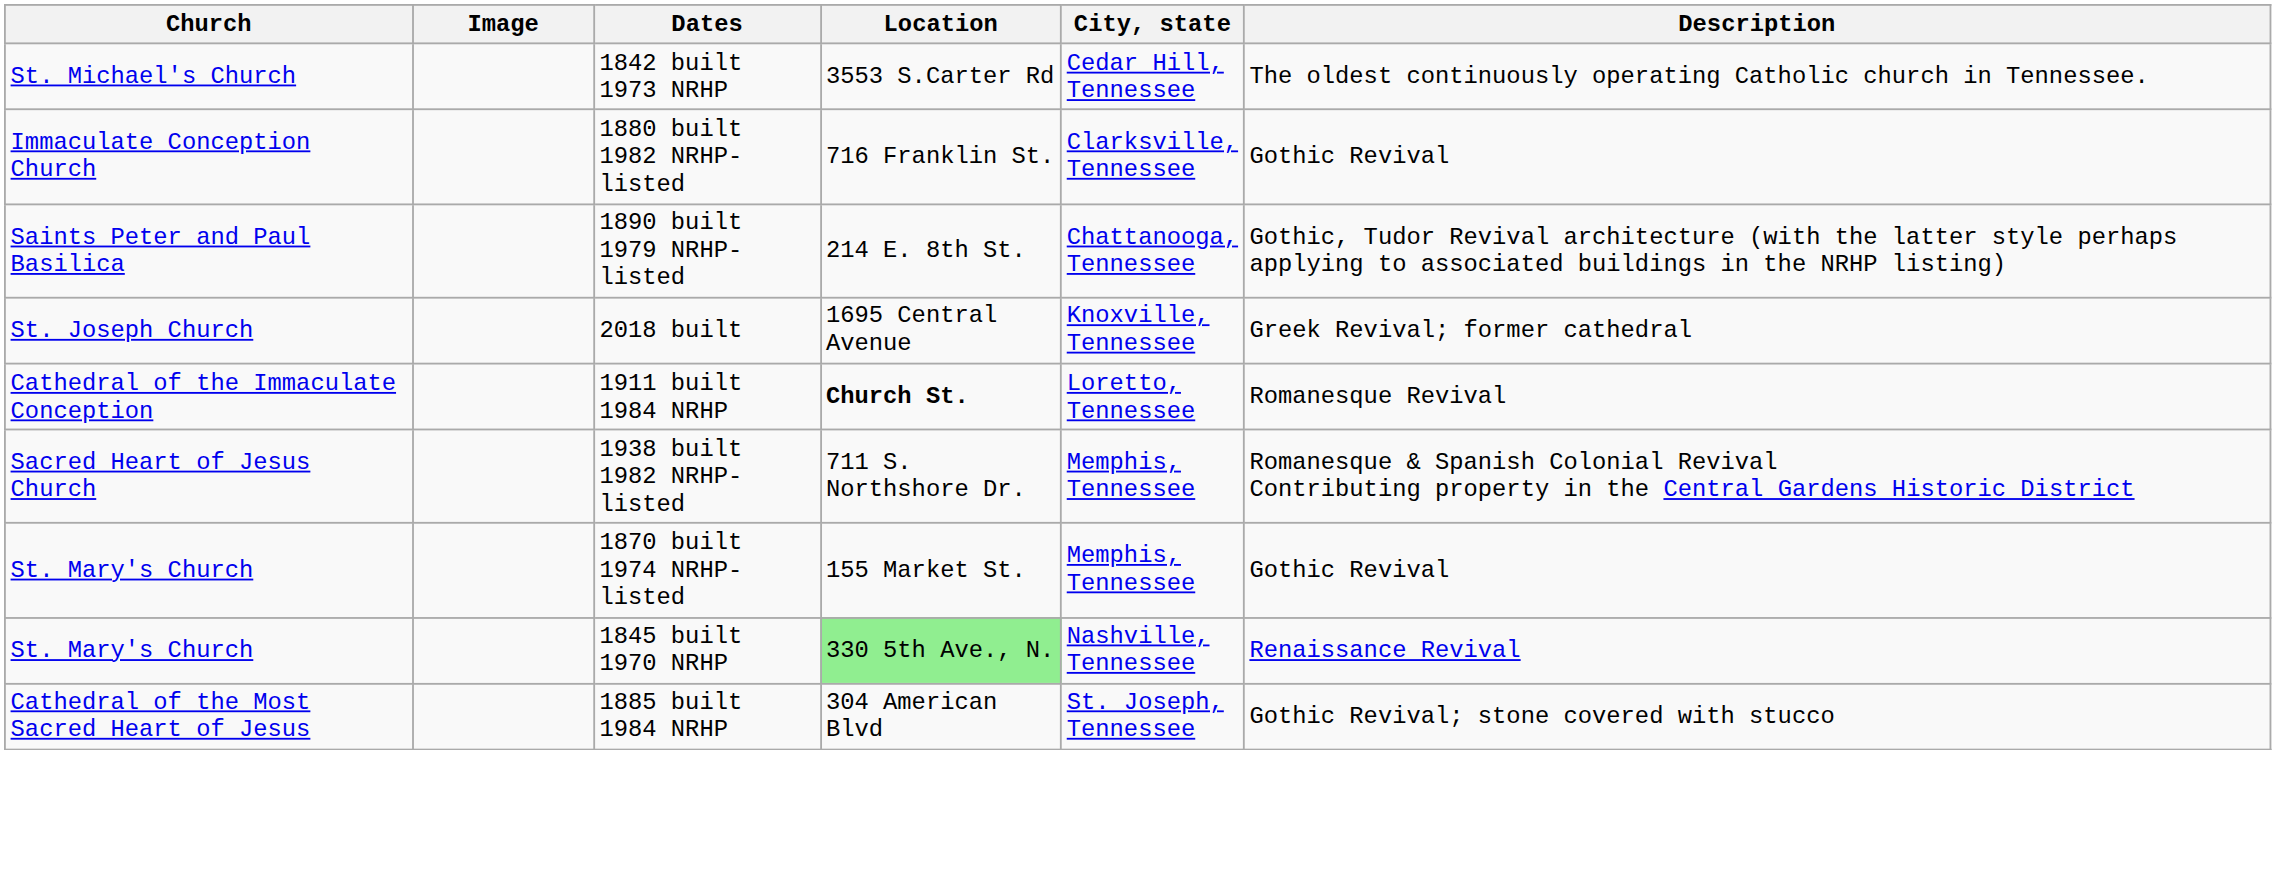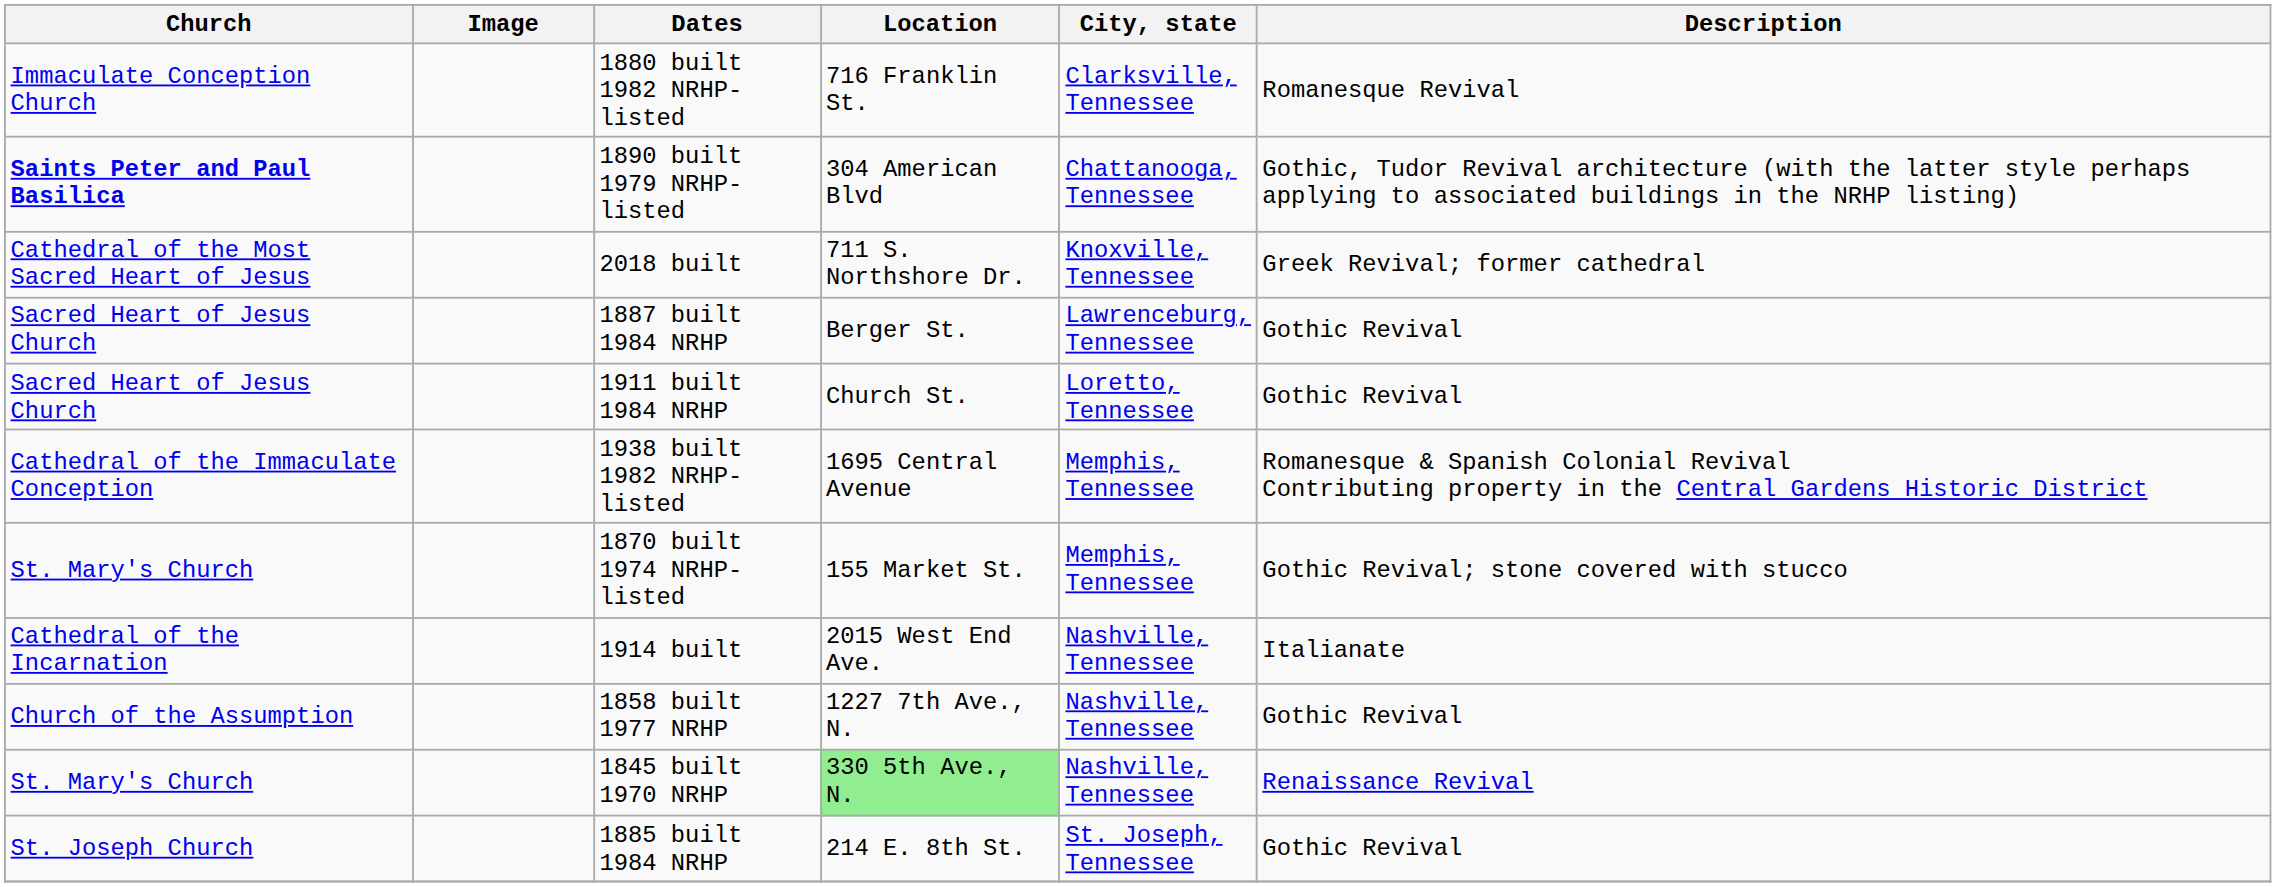- row: St. Michael's Church | 1842 built 1973 NRHP | 3553 S.Carter Rd | Cedar Hill, Tennessee | The oldest continuously operating Catholic church in Tennessee.
1880 built 1982 NRHP-listed | Description: Gothic Revival -> Romanesque Revival
1890 built 1979 NRHP-listed | Church: normal -> bold
1890 built 1979 NRHP-listed | Location: 214 E. 8th St. -> 304 American Blvd
2018 built | Church: St. Joseph Church -> Cathedral of the Most Sacred Heart of Jesus
2018 built | Location: 1695 Central Avenue -> 711 S. Northshore Dr.
+ row: Sacred Heart of Jesus Church | 1887 built 1984 NRHP | Berger St. | Lawrenceburg, Tennessee | Gothic Revival
1911 built 1984 NRHP | Church: Cathedral of the Immaculate Conception -> Sacred Heart of Jesus Church
1911 built 1984 NRHP | Location: bold -> normal
1911 built 1984 NRHP | Description: Romanesque Revival -> Gothic Revival
1938 built 1982 NRHP-listed | Church: Sacred Heart of Jesus Church -> Cathedral of the Immaculate Conception
1938 built 1982 NRHP-listed | Location: 711 S. Northshore Dr. -> 1695 Central Avenue
1870 built 1974 NRHP-listed | Description: Gothic Revival -> Gothic Revival; stone covered with stucco
+ row: Cathedral of the Incarnation | 1914 built | 2015 West End Ave. | Nashville, Tennessee | Italianate
+ row: Church of the Assumption | 1858 built 1977 NRHP | 1227 7th Ave., N. | Nashville, Tennessee | Gothic Revival
1885 built 1984 NRHP | Church: Cathedral of the Most Sacred Heart of Jesus -> St. Joseph Church
1885 built 1984 NRHP | Location: 304 American Blvd -> 214 E. 8th St.
1885 built 1984 NRHP | Description: Gothic Revival; stone covered with stucco -> Gothic Revival
